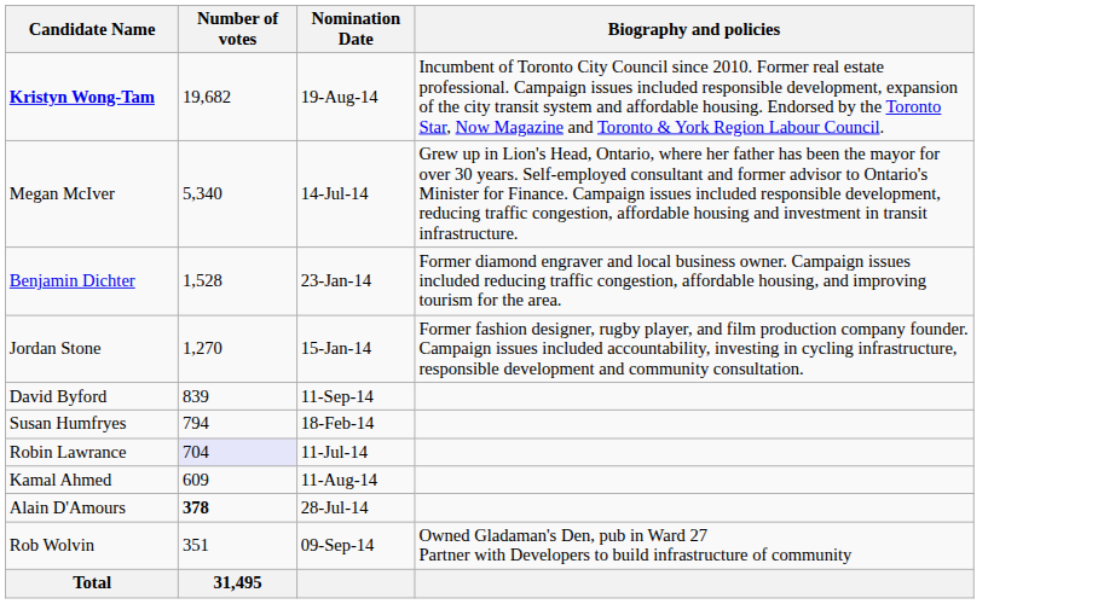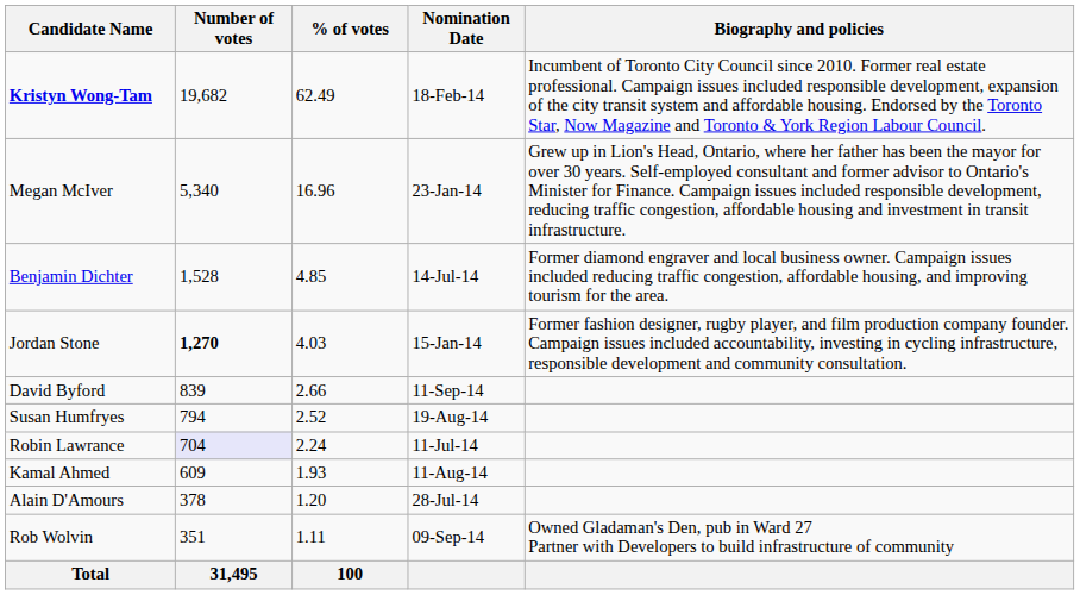+ column: % of votes | 62.49 | 16.96 | 4.85 | 4.03 | 2.66 | 2.52 | 2.24 | 1.93 | 1.20 | 1.11 | 100
Kristyn Wong-Tam | Nomination Date: 19-Aug-14 -> 18-Feb-14
Megan McIver | Nomination Date: 14-Jul-14 -> 23-Jan-14
Benjamin Dichter | Nomination Date: 23-Jan-14 -> 14-Jul-14
Jordan Stone | Number of votes: normal -> bold
Susan Humfryes | Nomination Date: 18-Feb-14 -> 19-Aug-14
Alain D'Amours | Number of votes: bold -> normal
